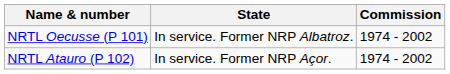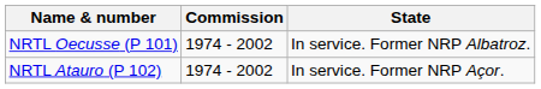columns swapped: Commission <-> State
